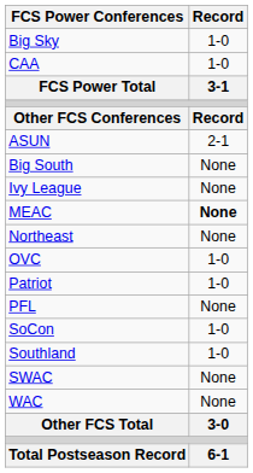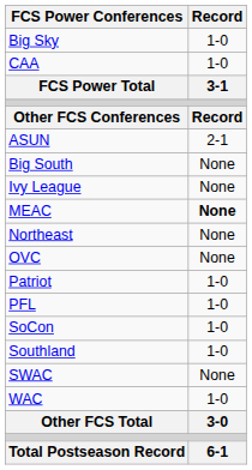OVC | Record: 1-0 -> None
PFL | Record: None -> 1-0
WAC | Record: None -> 1-0
